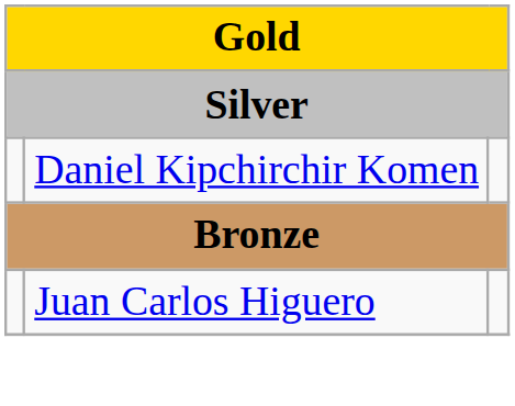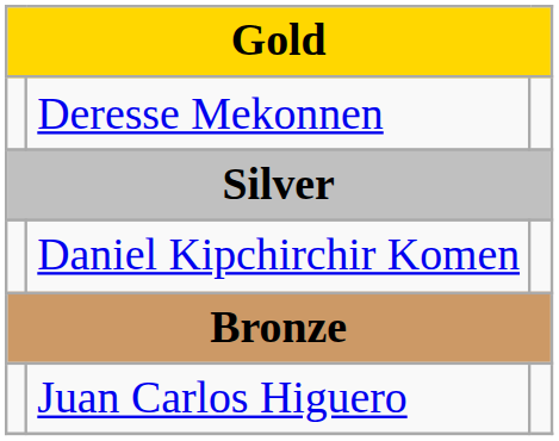+ row: Deresse Mekonnen
